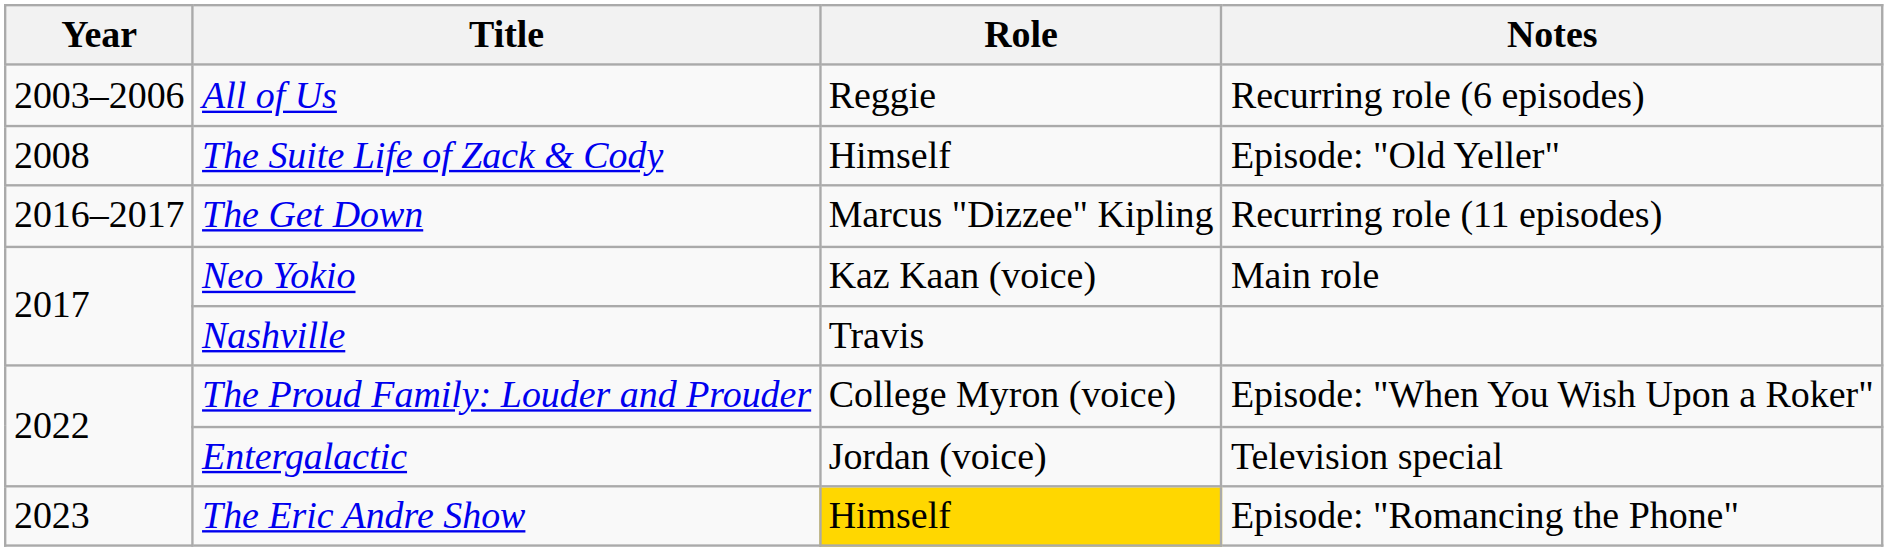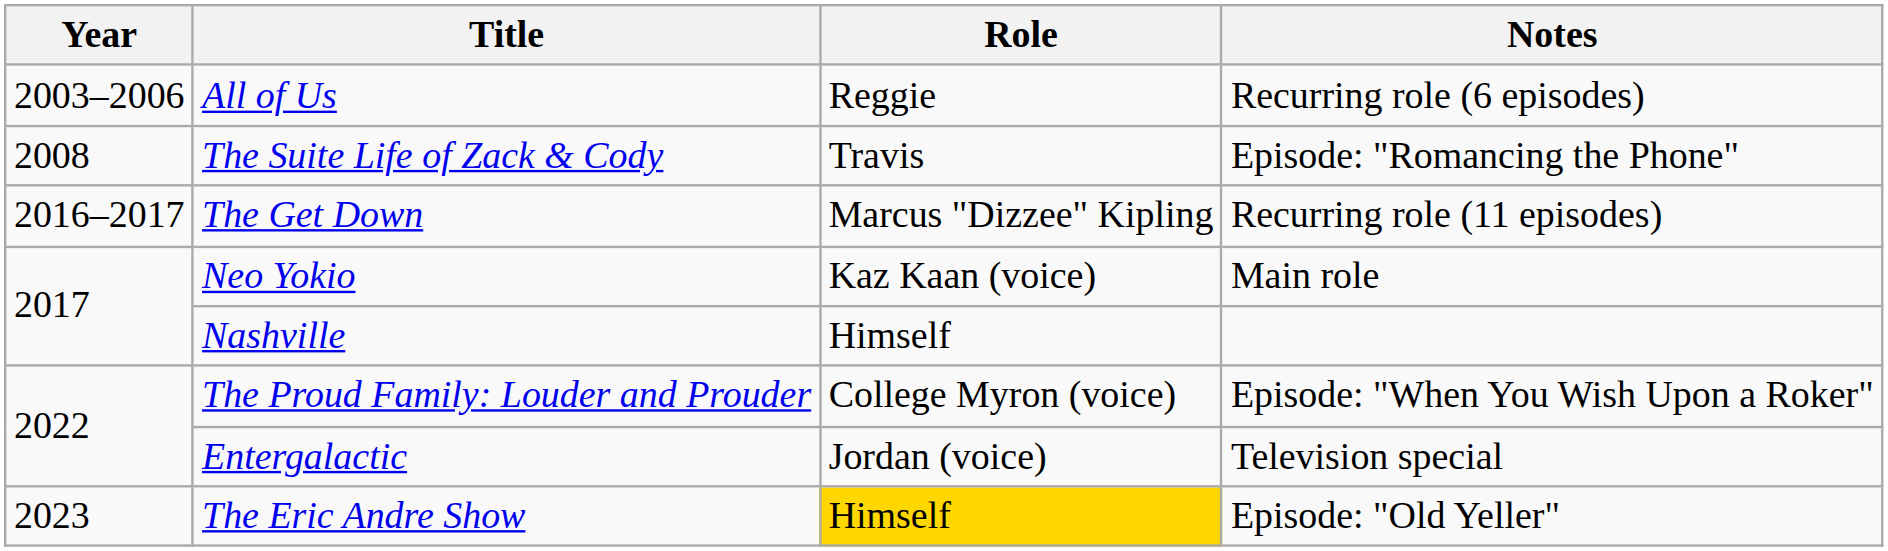The Suite Life of Zack & Cody | Role: Himself -> Travis
The Suite Life of Zack & Cody | Notes: Episode: "Old Yeller" -> Episode: "Romancing the Phone"
Nashville | Role: Travis -> Himself
The Eric Andre Show | Notes: Episode: "Romancing the Phone" -> Episode: "Old Yeller"
